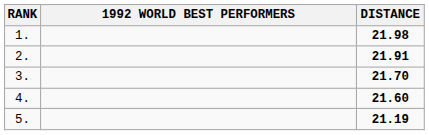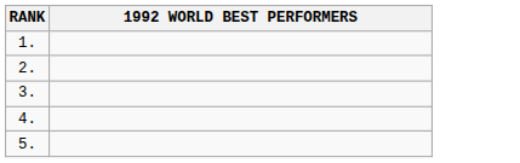- column: DISTANCE | 21.98 | 21.91 | 21.70 | 21.60 | 21.19
